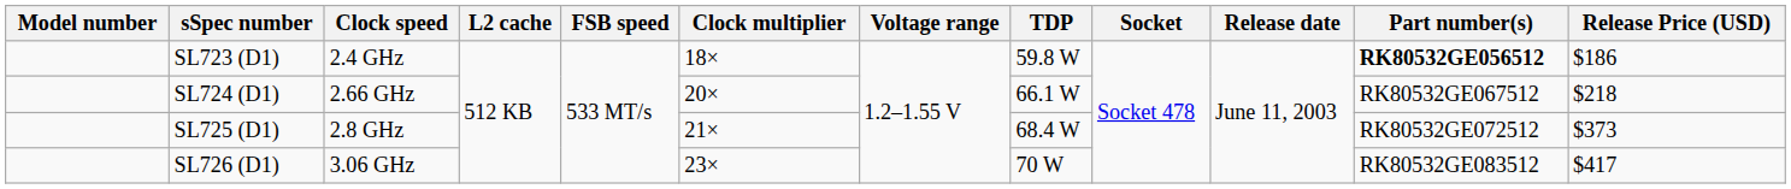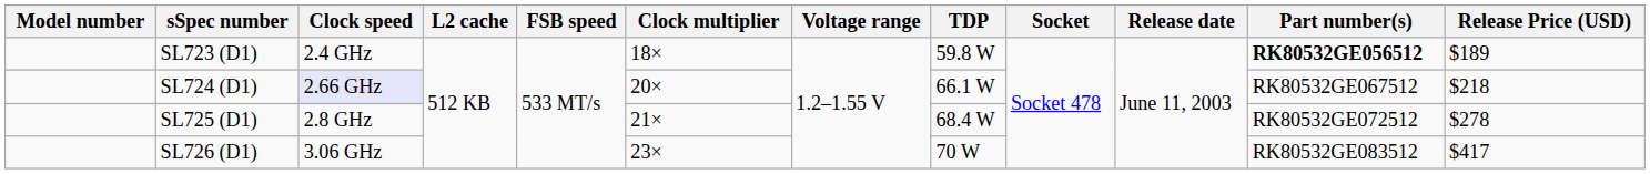SL723 (D1) | Release Price (USD): $186 -> $189
SL724 (D1) | Clock speed: no background -> lavender background
SL725 (D1) | Release Price (USD): $373 -> $278
